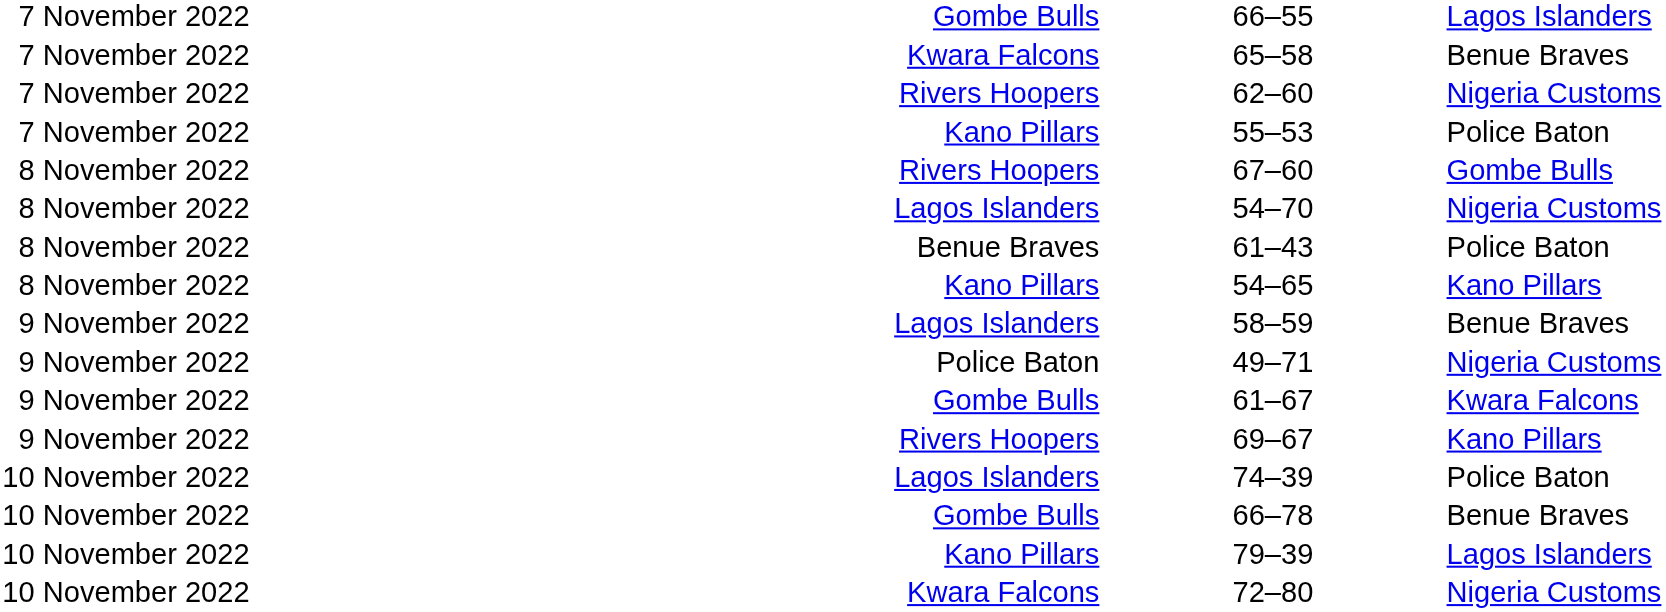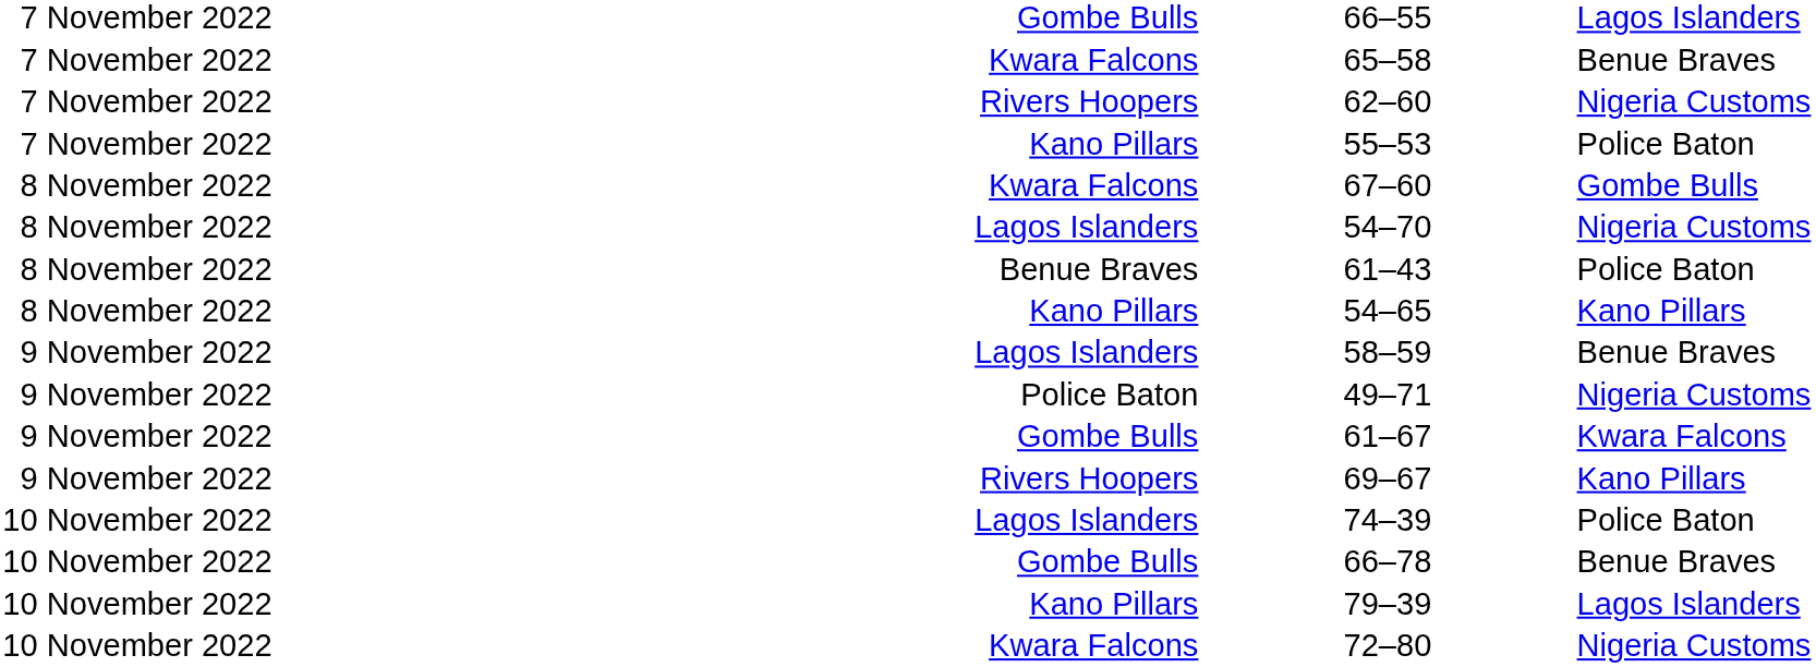67–60 | column 2: Rivers Hoopers -> Kwara Falcons
